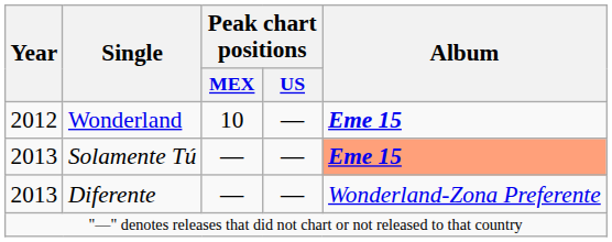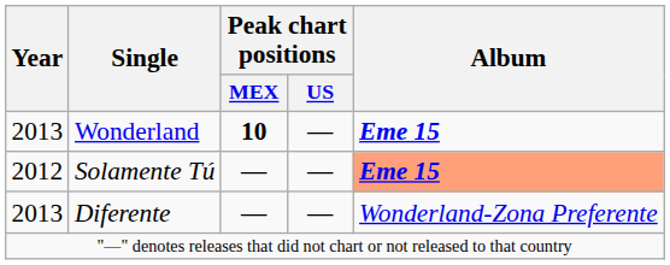Wonderland | Year: 2012 -> 2013
Wonderland | Peak chart positions / MEX: normal -> bold
Solamente Tú | Year: 2013 -> 2012
